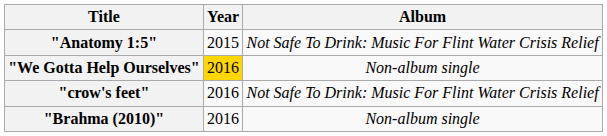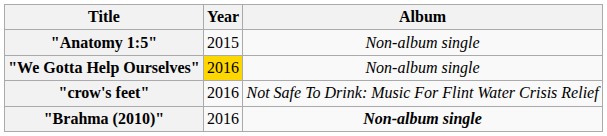"Anatomy 1:5" | Album: Not Safe To Drink: Music For Flint Water Crisis Relief -> Non-album single
"Brahma (2010)" | Album: normal -> bold
